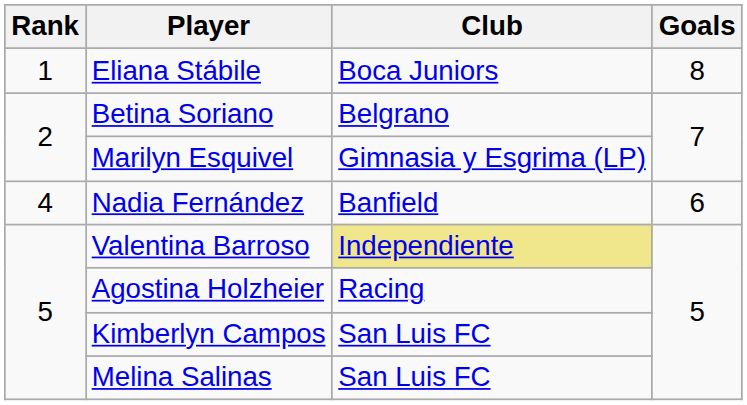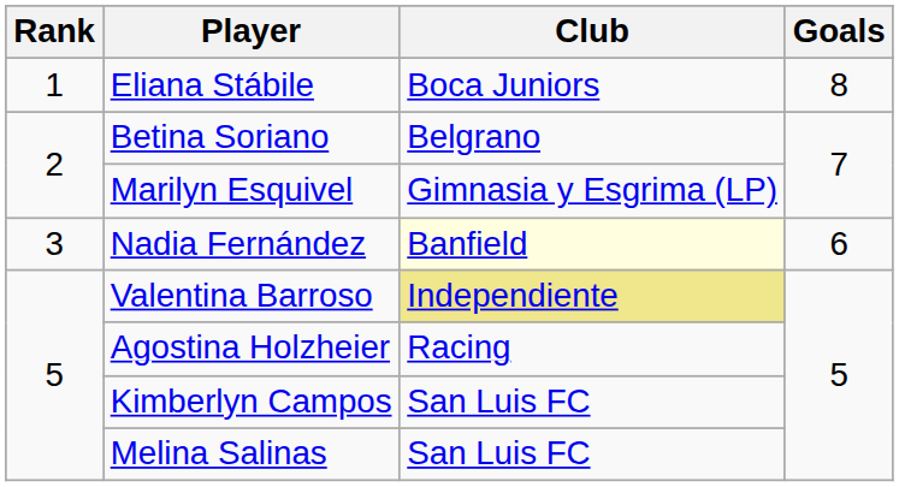Nadia Fernández | Rank: 4 -> 3
Nadia Fernández | Club: no background -> lightyellow background
